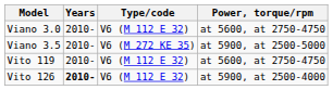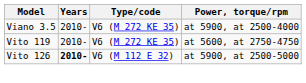- row: Viano 3.0 | 2010- | V6 (M 112 E 32) | at 5600, at 2750-4750
Viano 3.5 | Power, torque/rpm: at 5900, at 2500-5000 -> at 5900, at 2500-4000
Vito 119 | Type/code: V6 (M 112 E 32) -> V6 (M 272 KE 35)
Vito 126 | Power, torque/rpm: at 5900, at 2500-4000 -> at 5900, at 2500-5000
